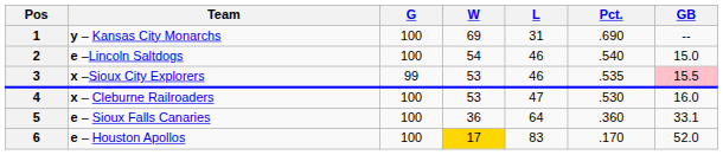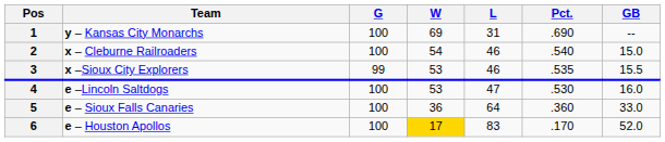2 | Team: e –Lincoln Saltdogs -> x – Cleburne Railroaders
3 | GB: pink background -> no background
4 | Team: x – Cleburne Railroaders -> e –Lincoln Saltdogs
5 | GB: 33.1 -> 33.0
